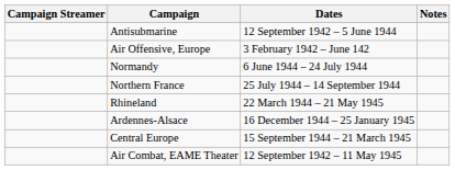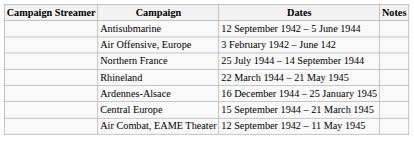- row: Normandy | 6 June 1944 – 24 July 1944
